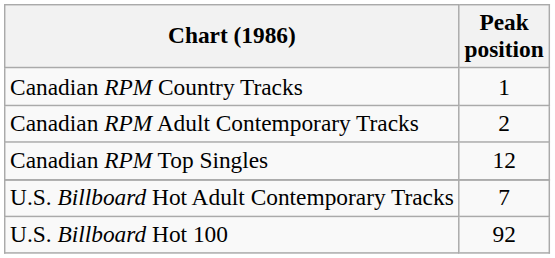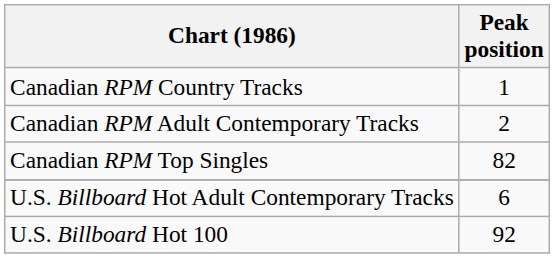Canadian RPM Top Singles | Peak position: 12 -> 82
U.S. Billboard Hot Adult Contemporary Tracks | Peak position: 7 -> 6
